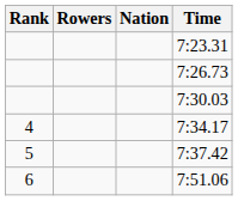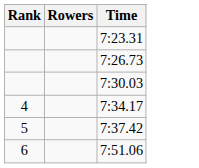- column: Nation
